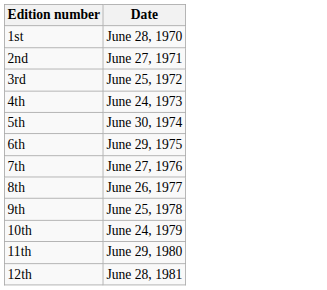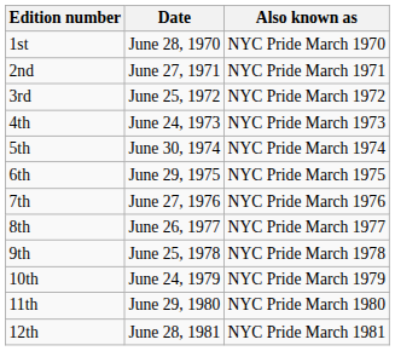+ column: Also known as | NYC Pride March 1970 | NYC Pride March 1971 | NYC Pride March 1972 | NYC Pride March 1973 | NYC Pride March 1974 | NYC Pride March 1975 | NYC Pride March 1976 | NYC Pride March 1977 | NYC Pride March 1978 | NYC Pride March 1979 | NYC Pride March 1980 | NYC Pride March 1981
